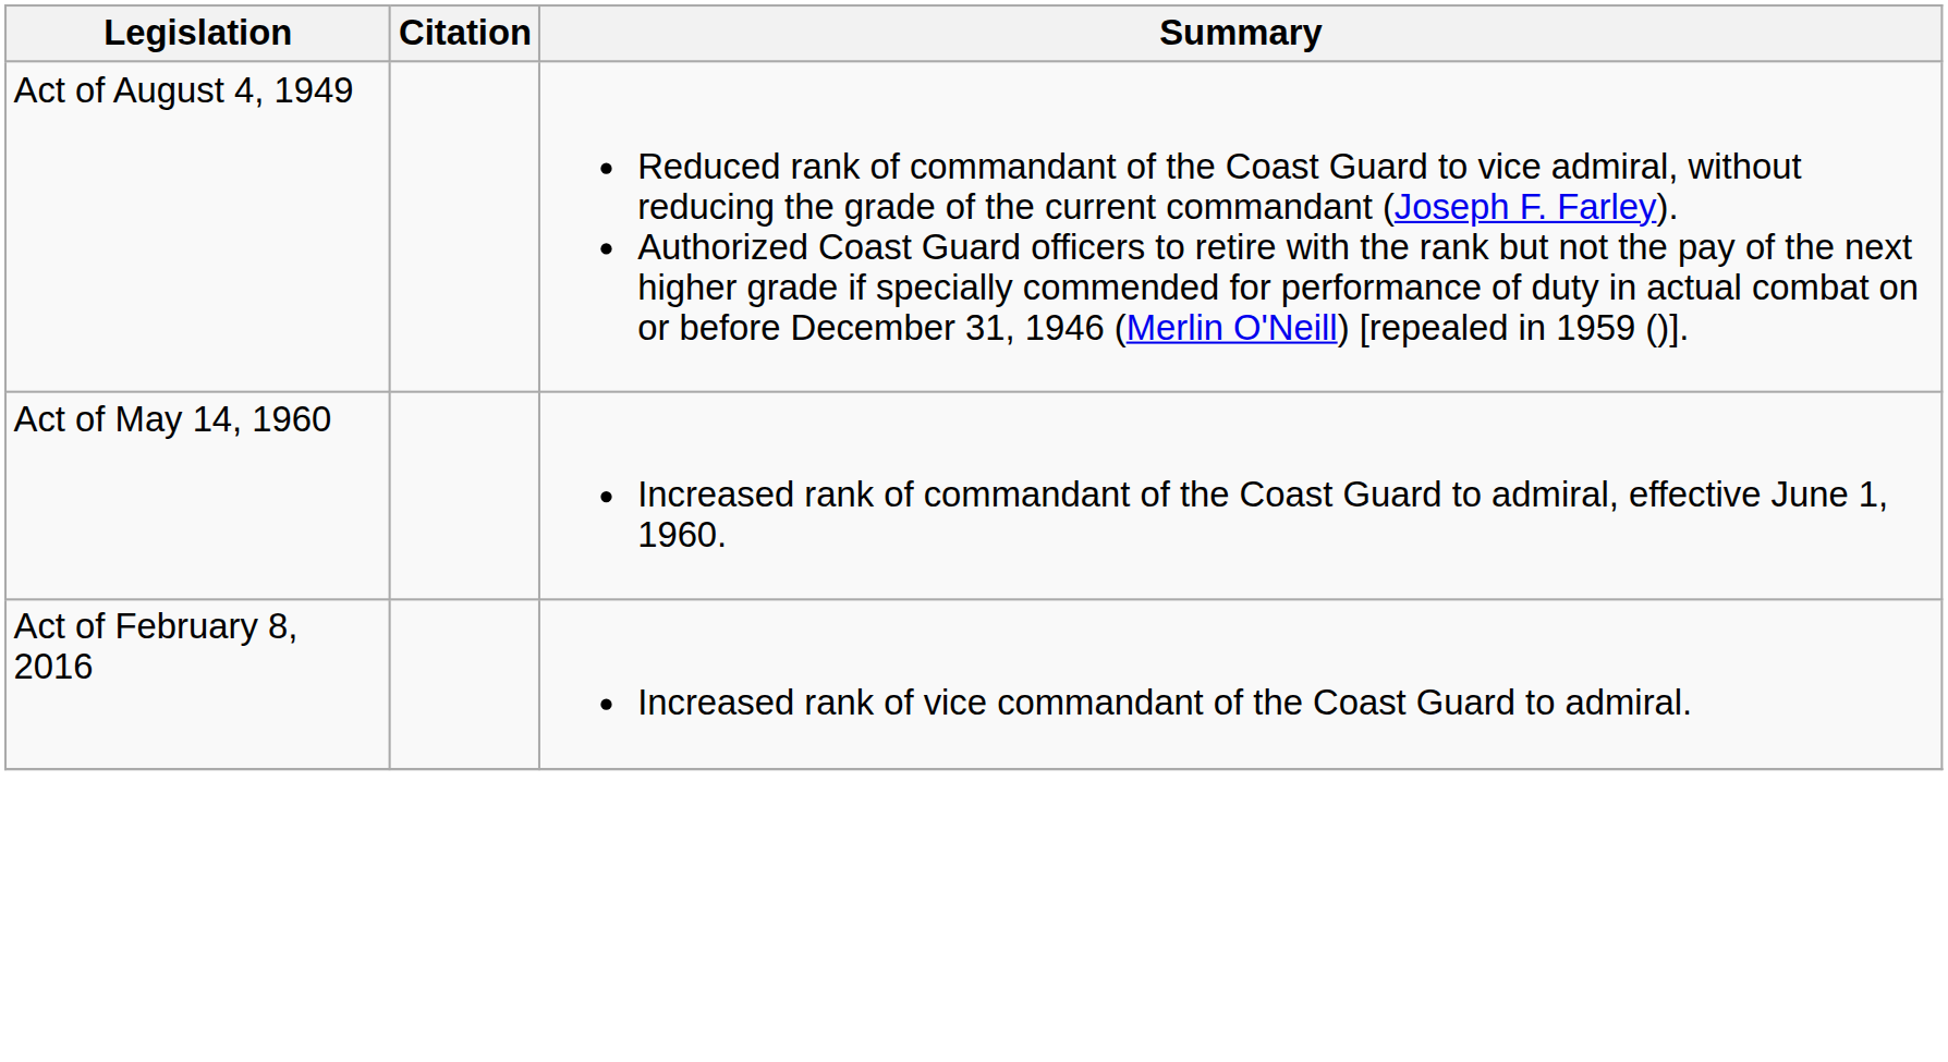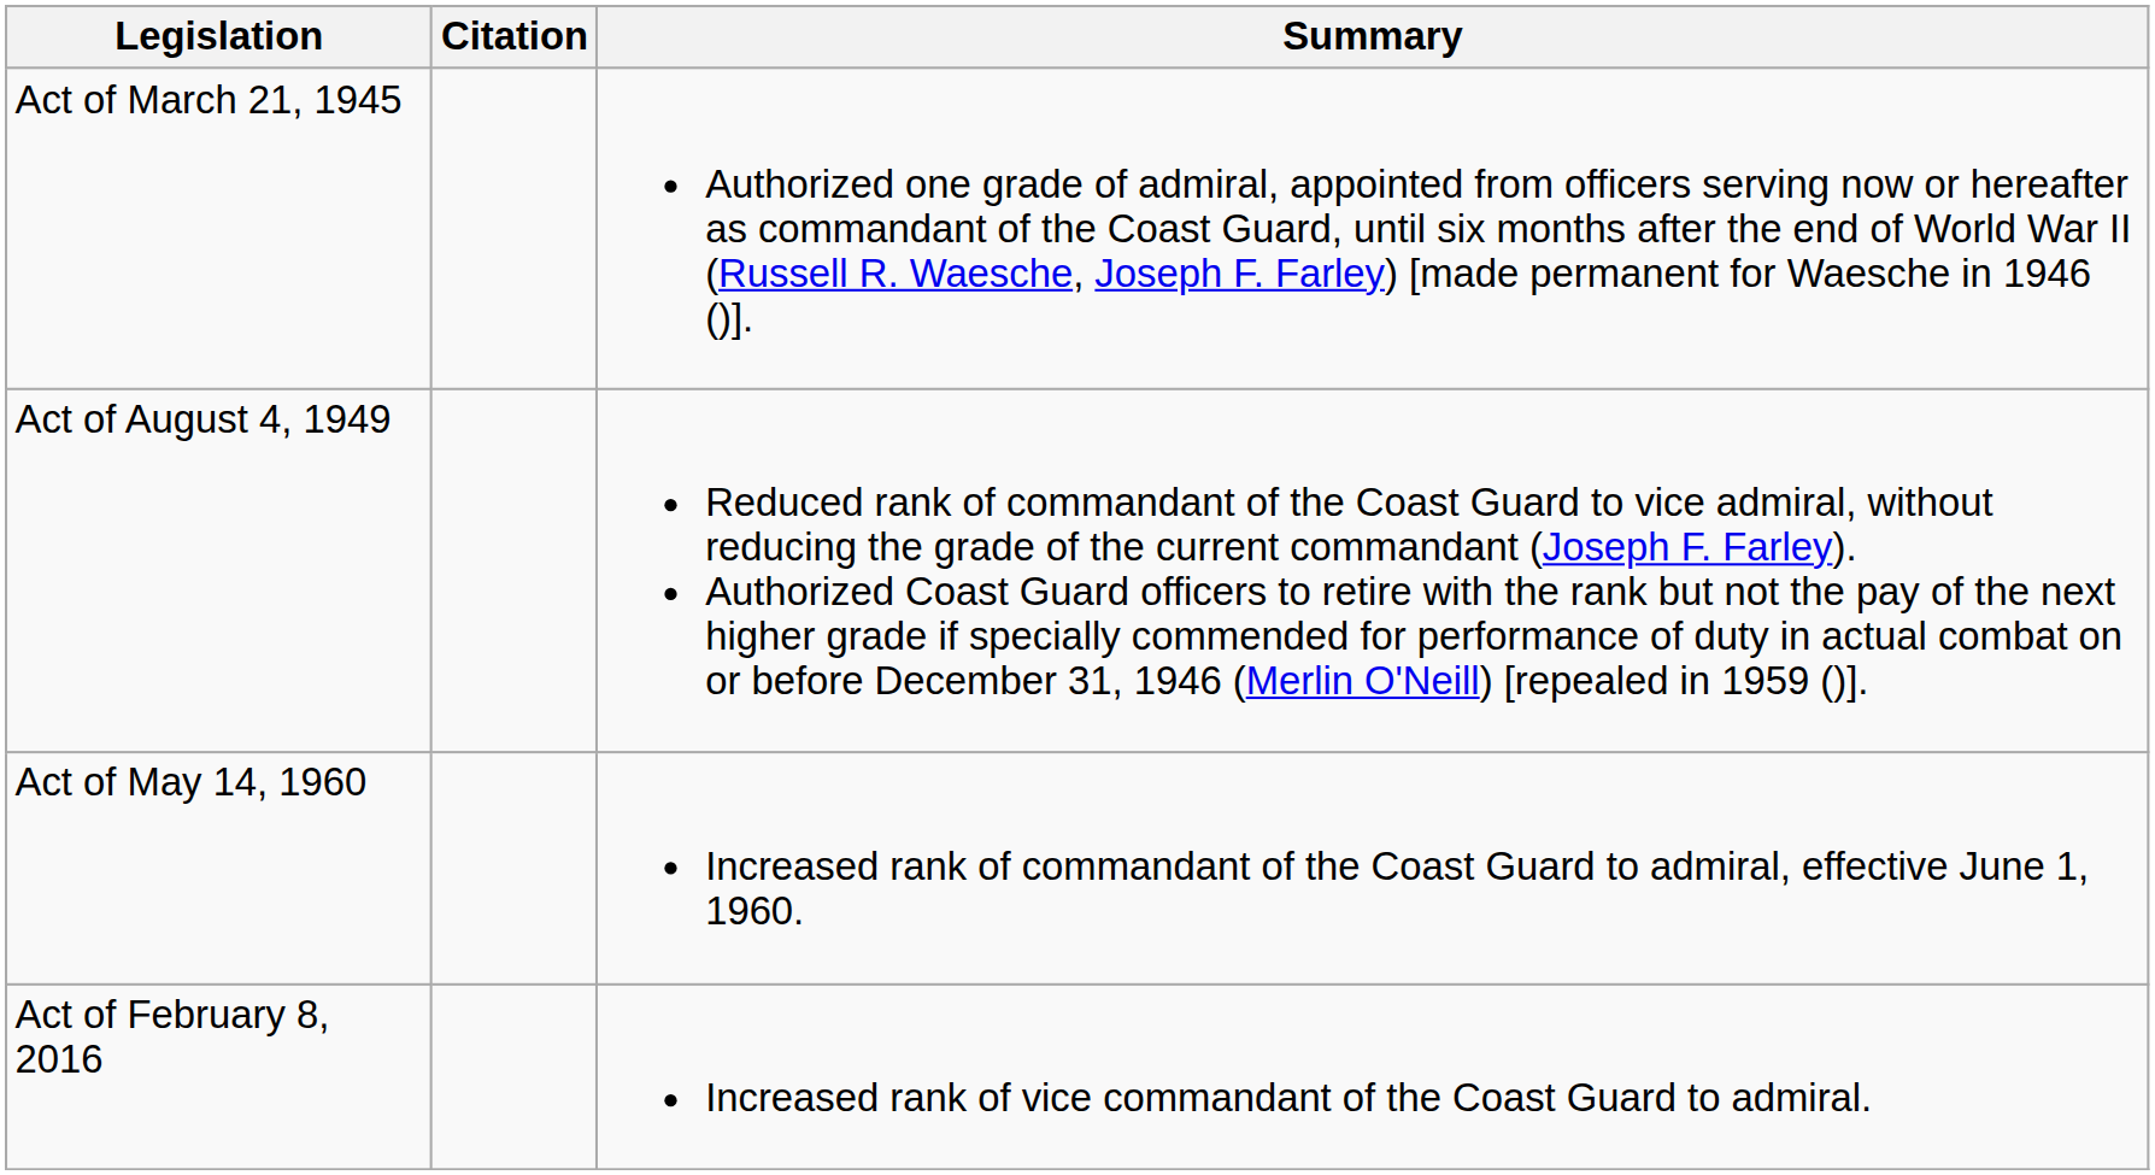+ row: Act of March 21, 1945 | Authorized one grade of admiral, appointed from officers serving now or hereafter as commandant of the Coast Guard, until six months after the end of World War II (Russell R. Waesche, Joseph F. Farley) [made permanent for Waesche in 1946 ()].
